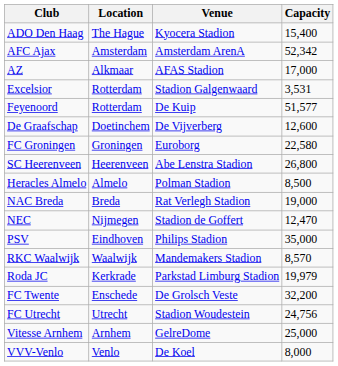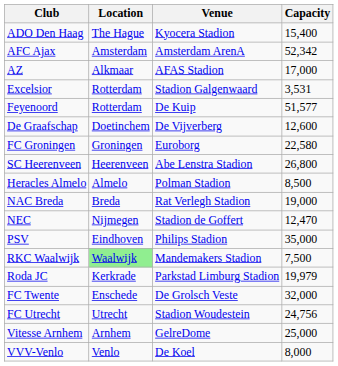RKC Waalwijk | Location: no background -> lightgreen background
RKC Waalwijk | Capacity: 8,570 -> 7,500
FC Twente | Capacity: 32,200 -> 32,000
